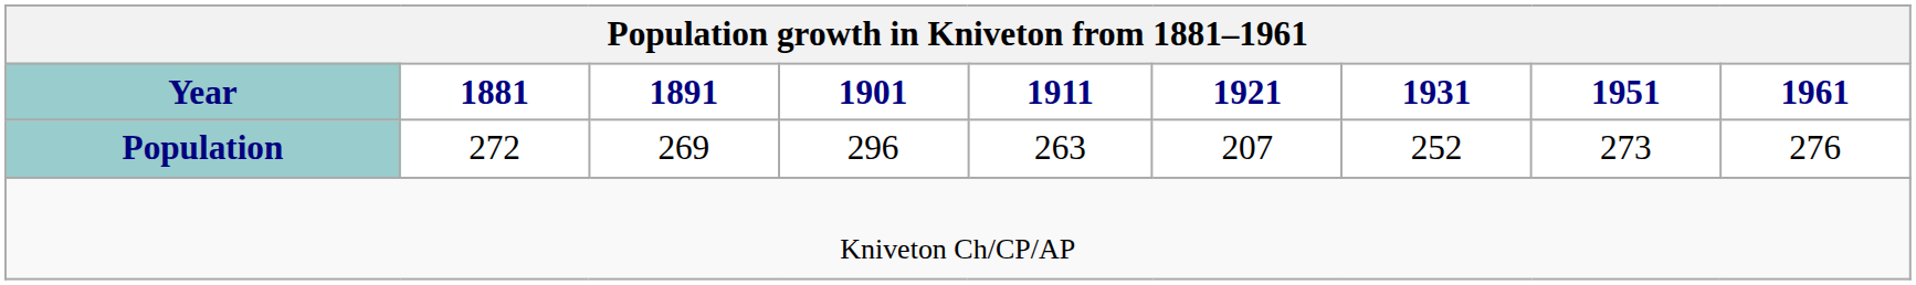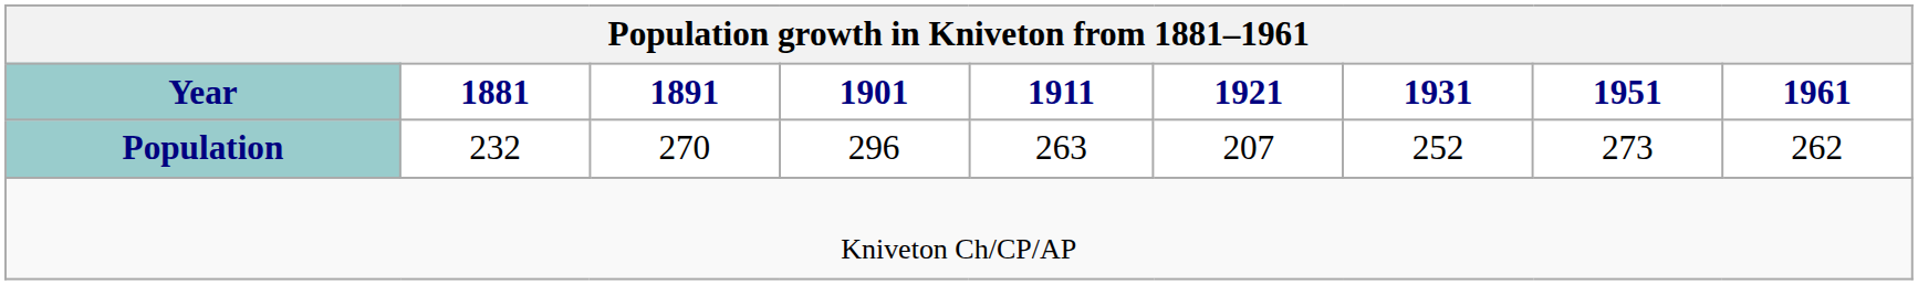Population | 1881: 272 -> 232
Population | 1891: 269 -> 270
Population | 1961: 276 -> 262
